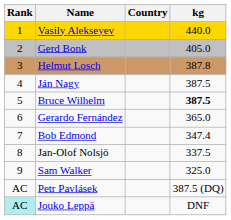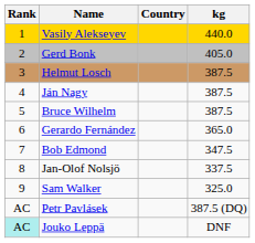Helmut Losch | kg: 387.8 -> 387.5
Bruce Wilhelm | kg: bold -> normal
Bob Edmond | kg: 347.4 -> 347.5
